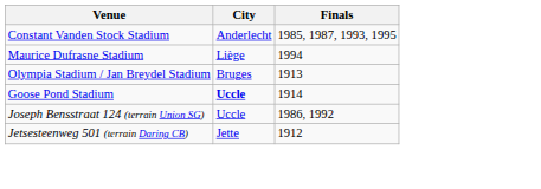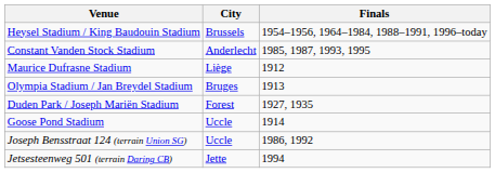+ row: Heysel Stadium / King Baudouin Stadium | Brussels | 1954–1956, 1964–1984, 1988–1991, 1996–today
Maurice Dufrasne Stadium | Finals: 1994 -> 1912
+ row: Duden Park / Joseph Mariën Stadium | Forest | 1927, 1935
Goose Pond Stadium | City: bold -> normal
Jetsesteenweg 501 (terrain Daring CB) | Finals: 1912 -> 1994
